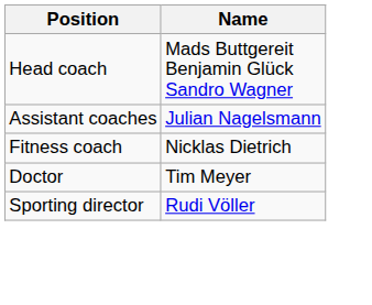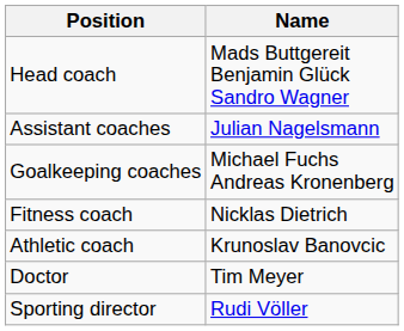+ row: Goalkeeping coaches | Michael Fuchs Andreas Kronenberg
+ row: Athletic coach | Krunoslav Banovcic
